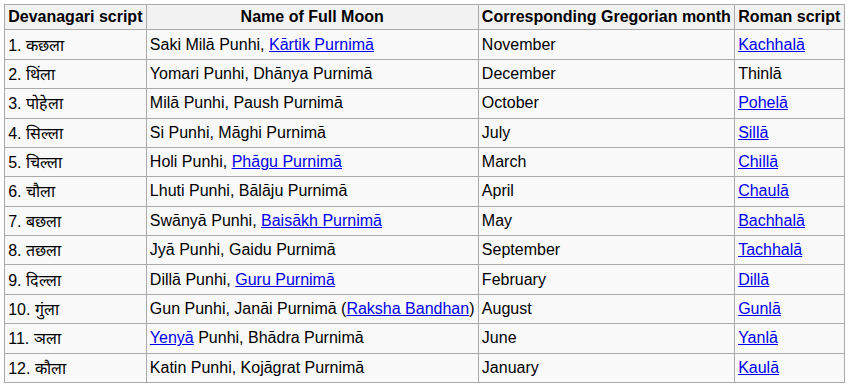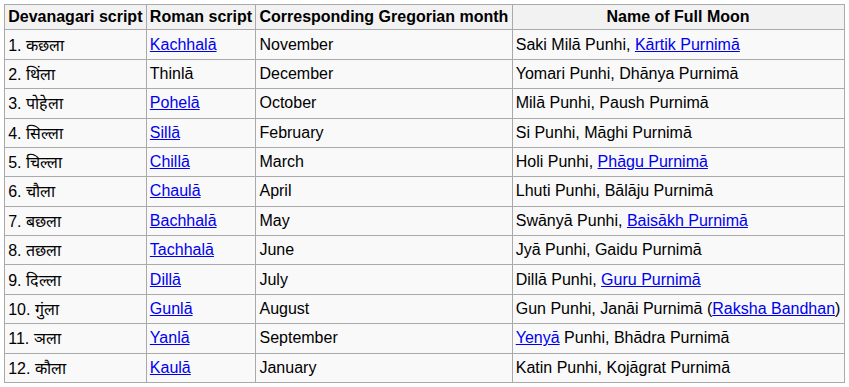columns swapped: Roman script <-> Name of Full Moon
4. सिल्ला | Corresponding Gregorian month: July -> February
8. तछला | Corresponding Gregorian month: September -> June
9. दिल्ला | Corresponding Gregorian month: February -> July
11. ञला | Corresponding Gregorian month: June -> September
